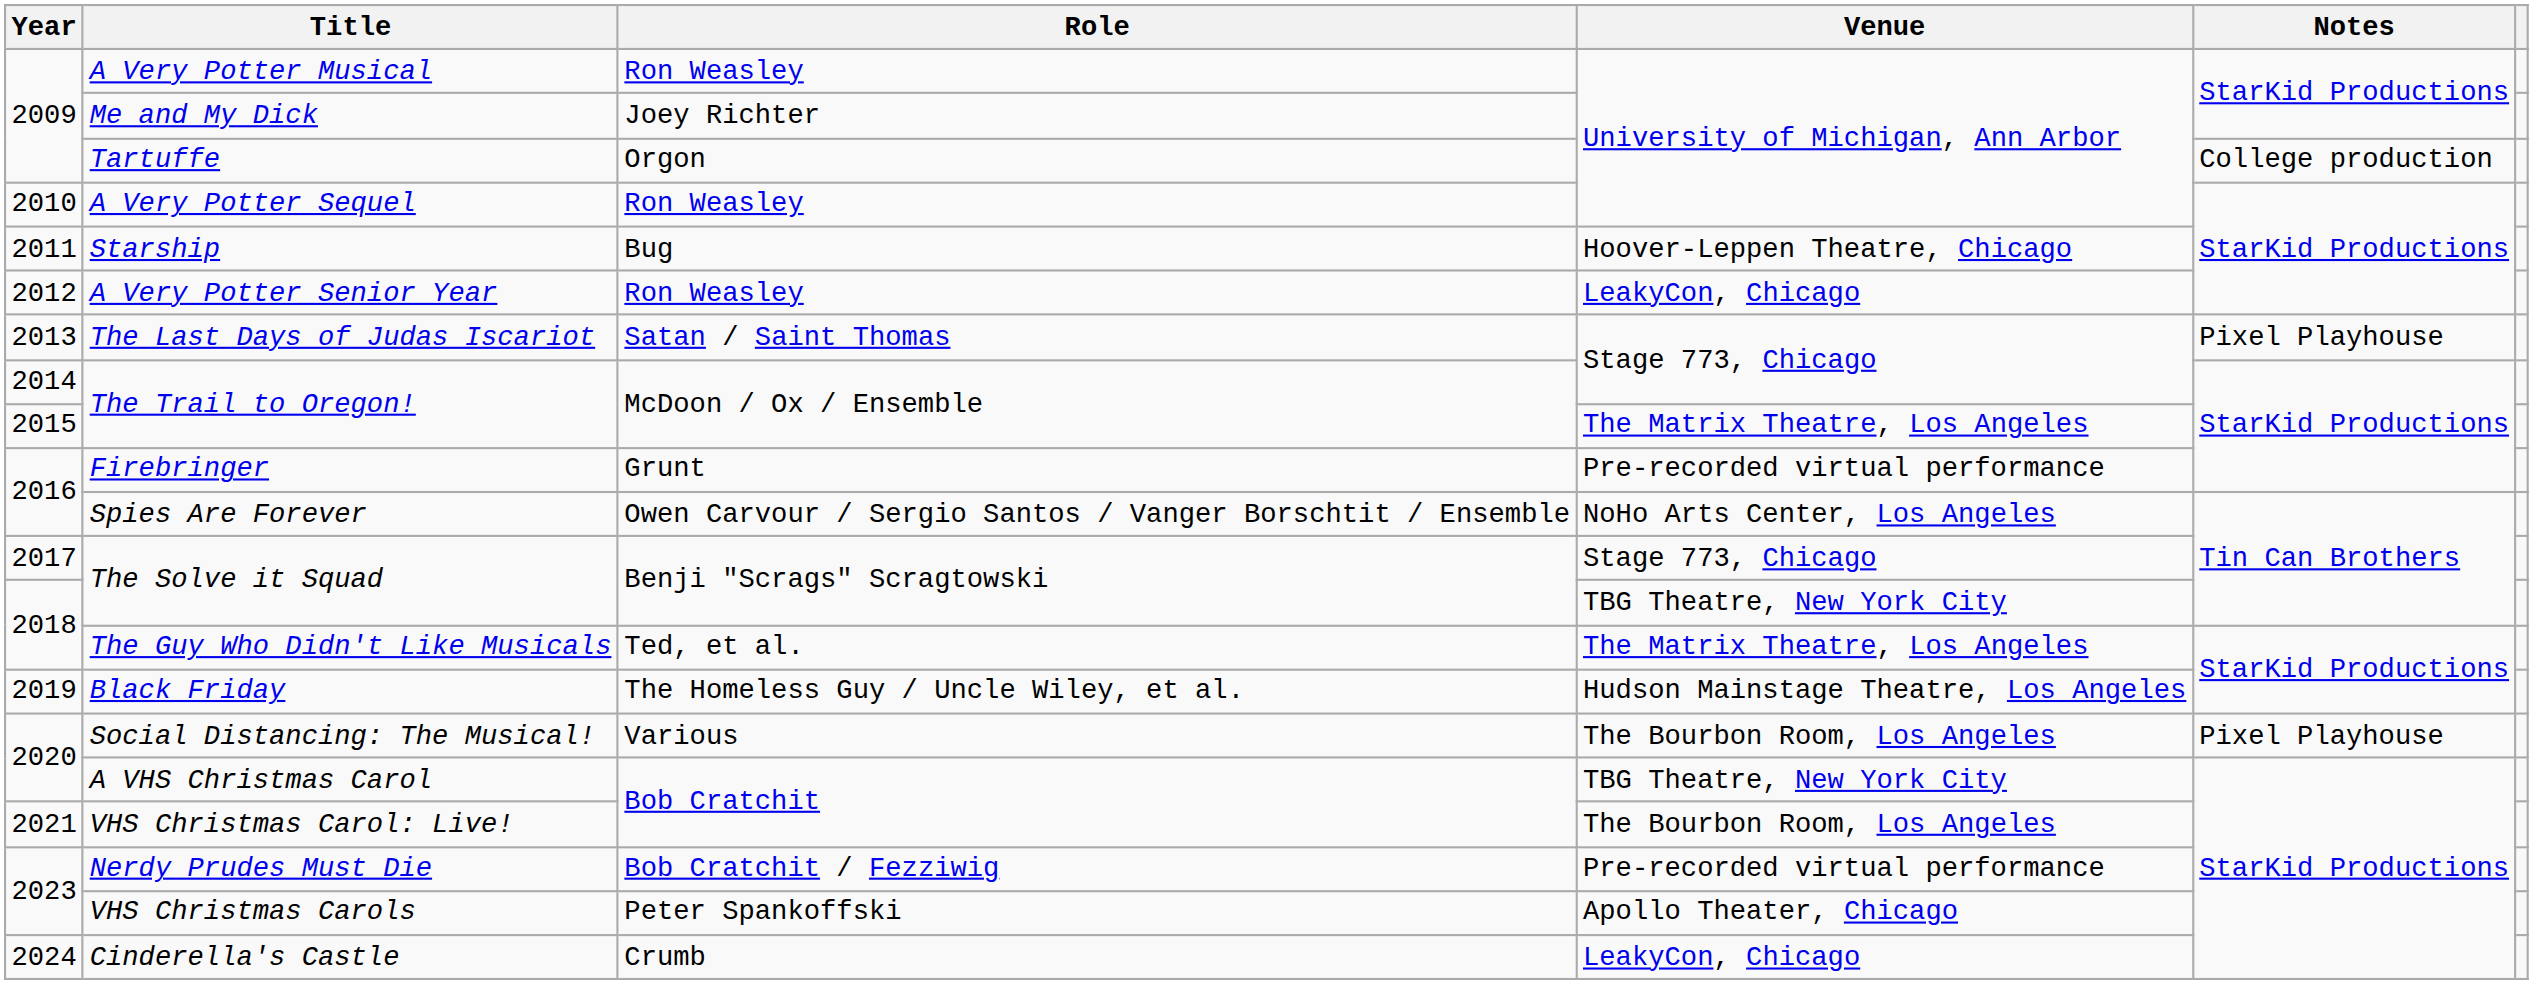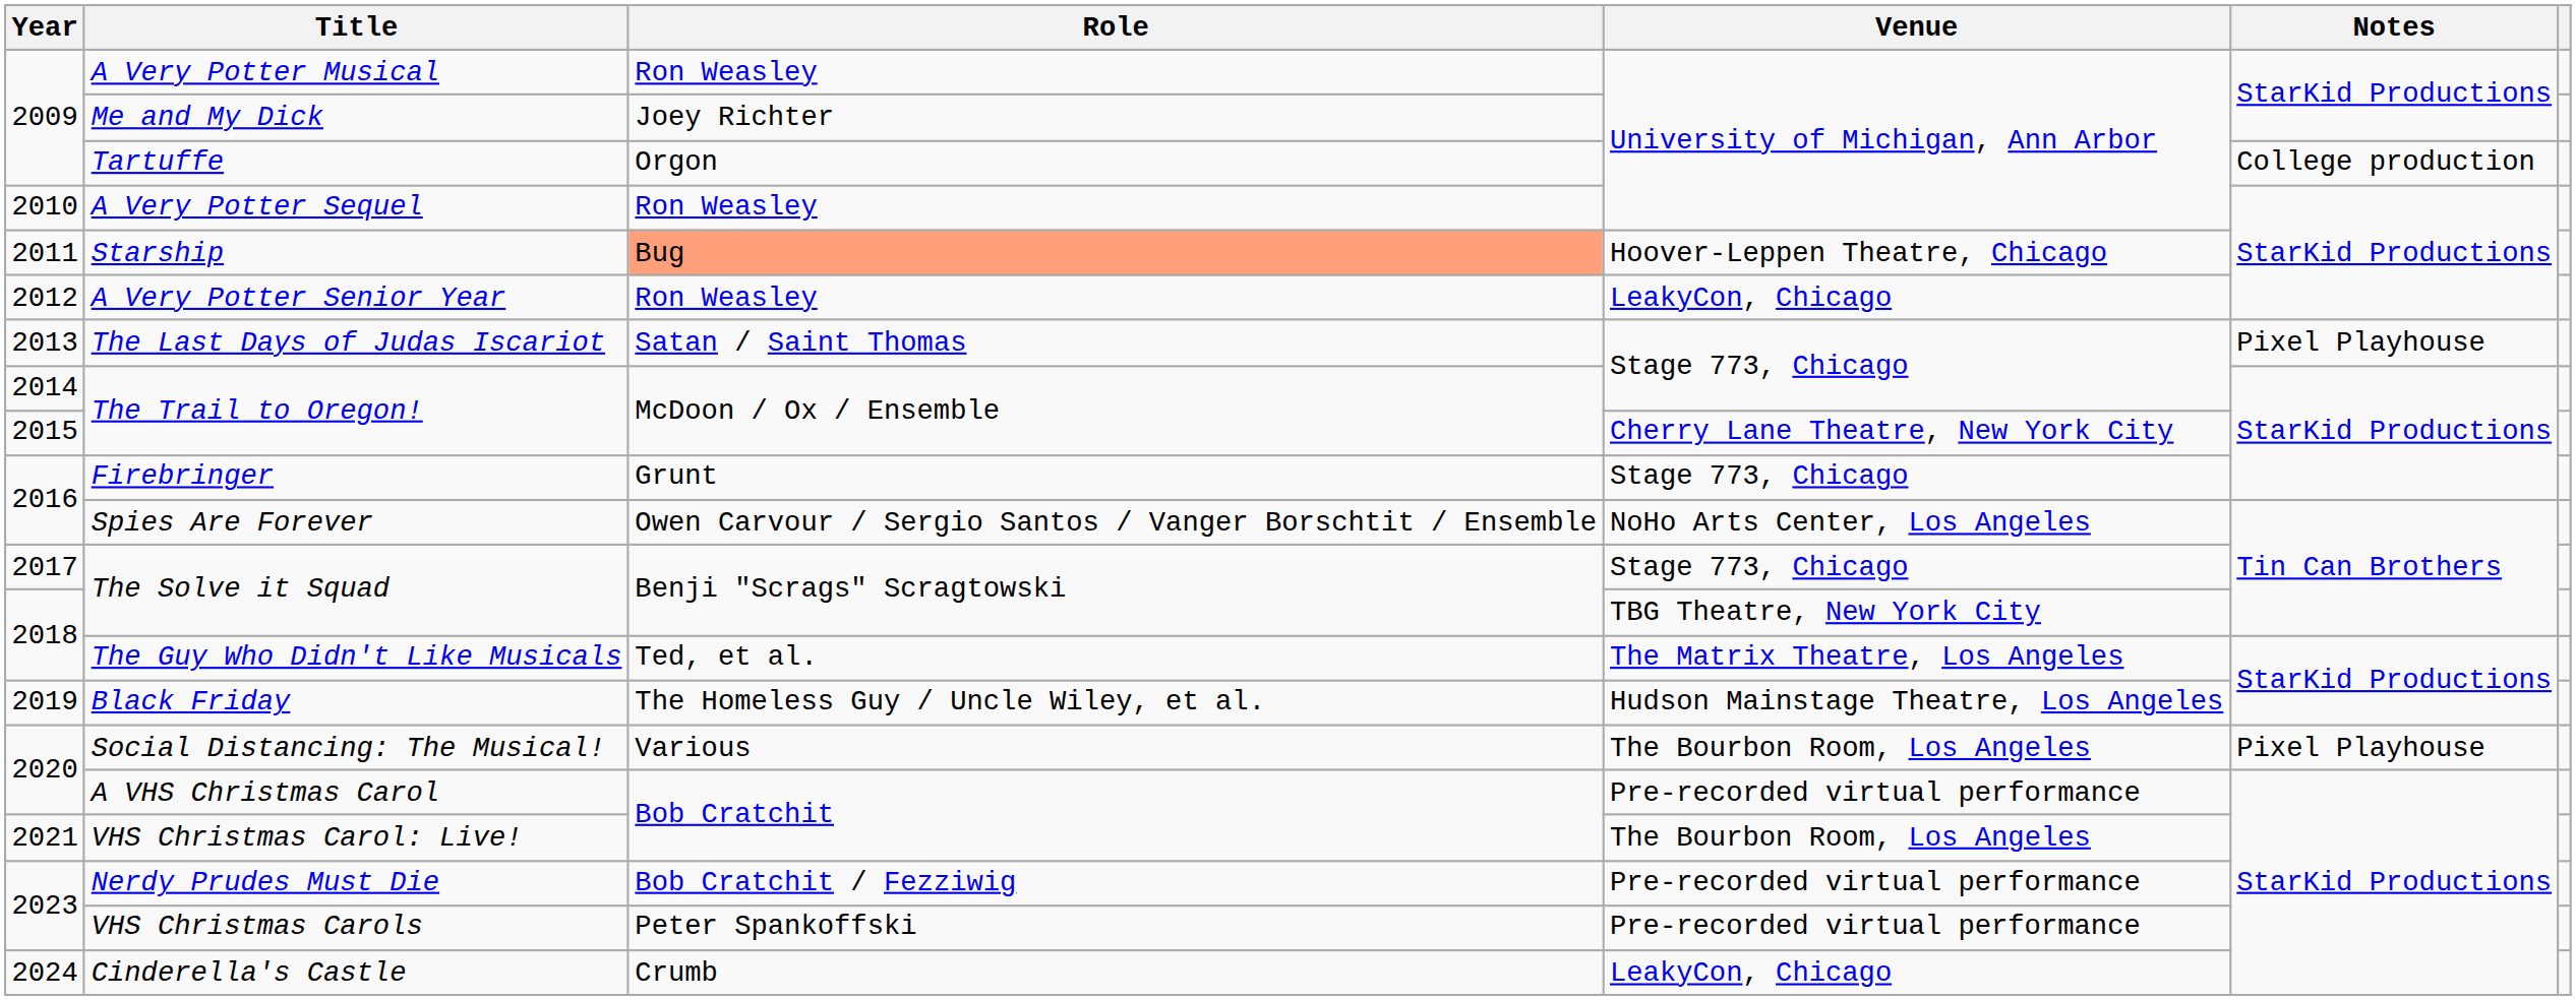Starship | Role: no background -> lightsalmon background
2015 / The Trail to Oregon! | Venue: The Matrix Theatre, Los Angeles -> Cherry Lane Theatre, New York City
Firebringer | Venue: Pre-recorded virtual performance -> Stage 773, Chicago
A VHS Christmas Carol | Venue: TBG Theatre, New York City -> Pre-recorded virtual performance
VHS Christmas Carols | Venue: Apollo Theater, Chicago -> Pre-recorded virtual performance
